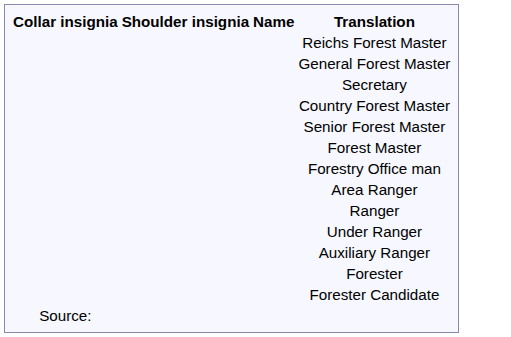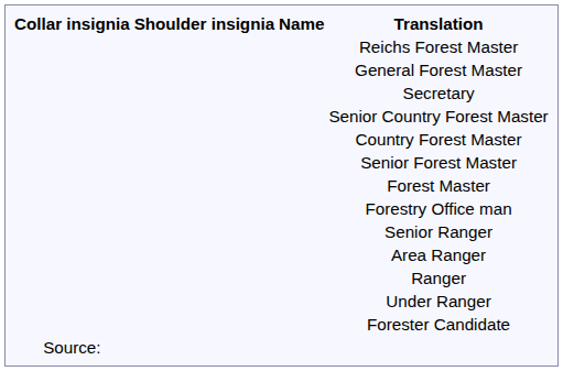+ row: Senior Country Forest Master
+ row: Senior Ranger
- row: Auxiliary Ranger
- row: Forester
